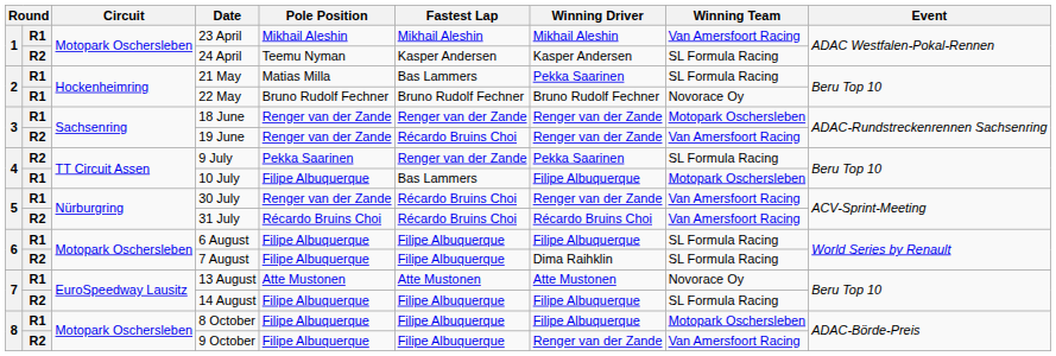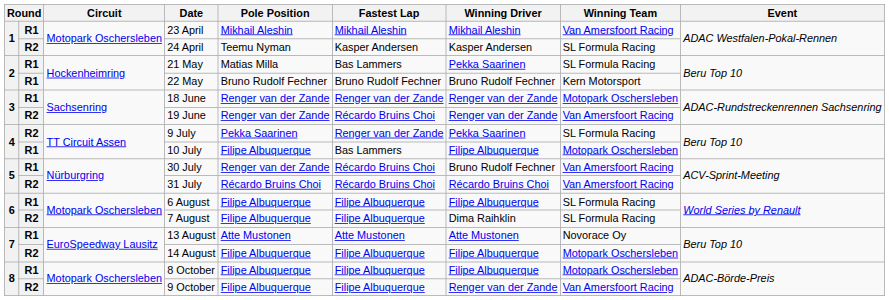22 May | Winning Team: Novorace Oy -> Kern Motorsport
30 July | Winning Driver: Renger van der Zande -> Bruno Rudolf Fechner
14 August | Winning Team: SL Formula Racing -> Motopark Oschersleben
